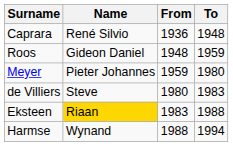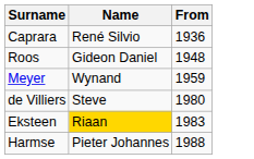- column: To | 1948 | 1959 | 1980 | 1983 | 1988 | 1994
Meyer | Name: Pieter Johannes -> Wynand
Harmse | Name: Wynand -> Pieter Johannes
